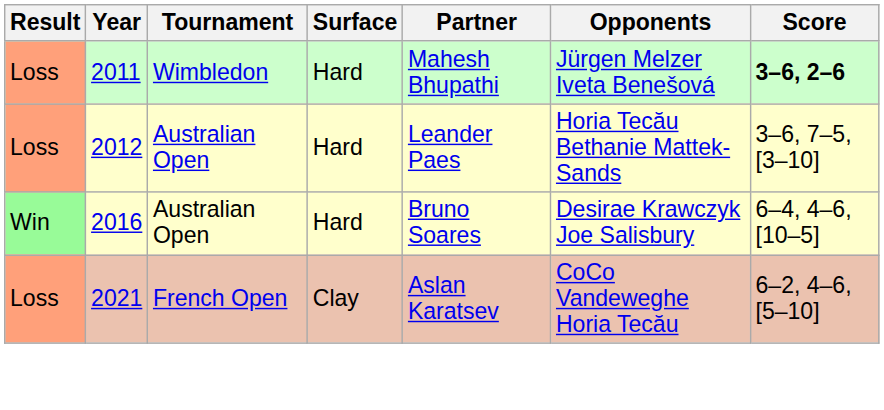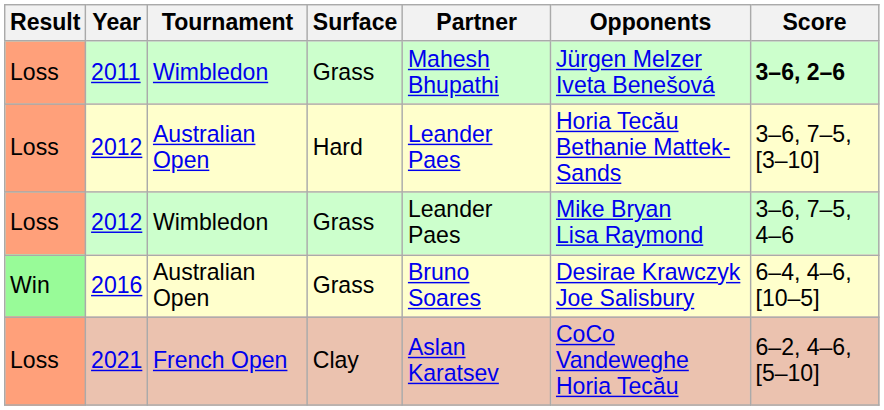2011 | Surface: Hard -> Grass
+ row: Loss | 2012 | Wimbledon | Grass | Leander Paes | Mike Bryan Lisa Raymond | 3–6, 7–5, 4–6
2016 | Surface: Hard -> Grass
